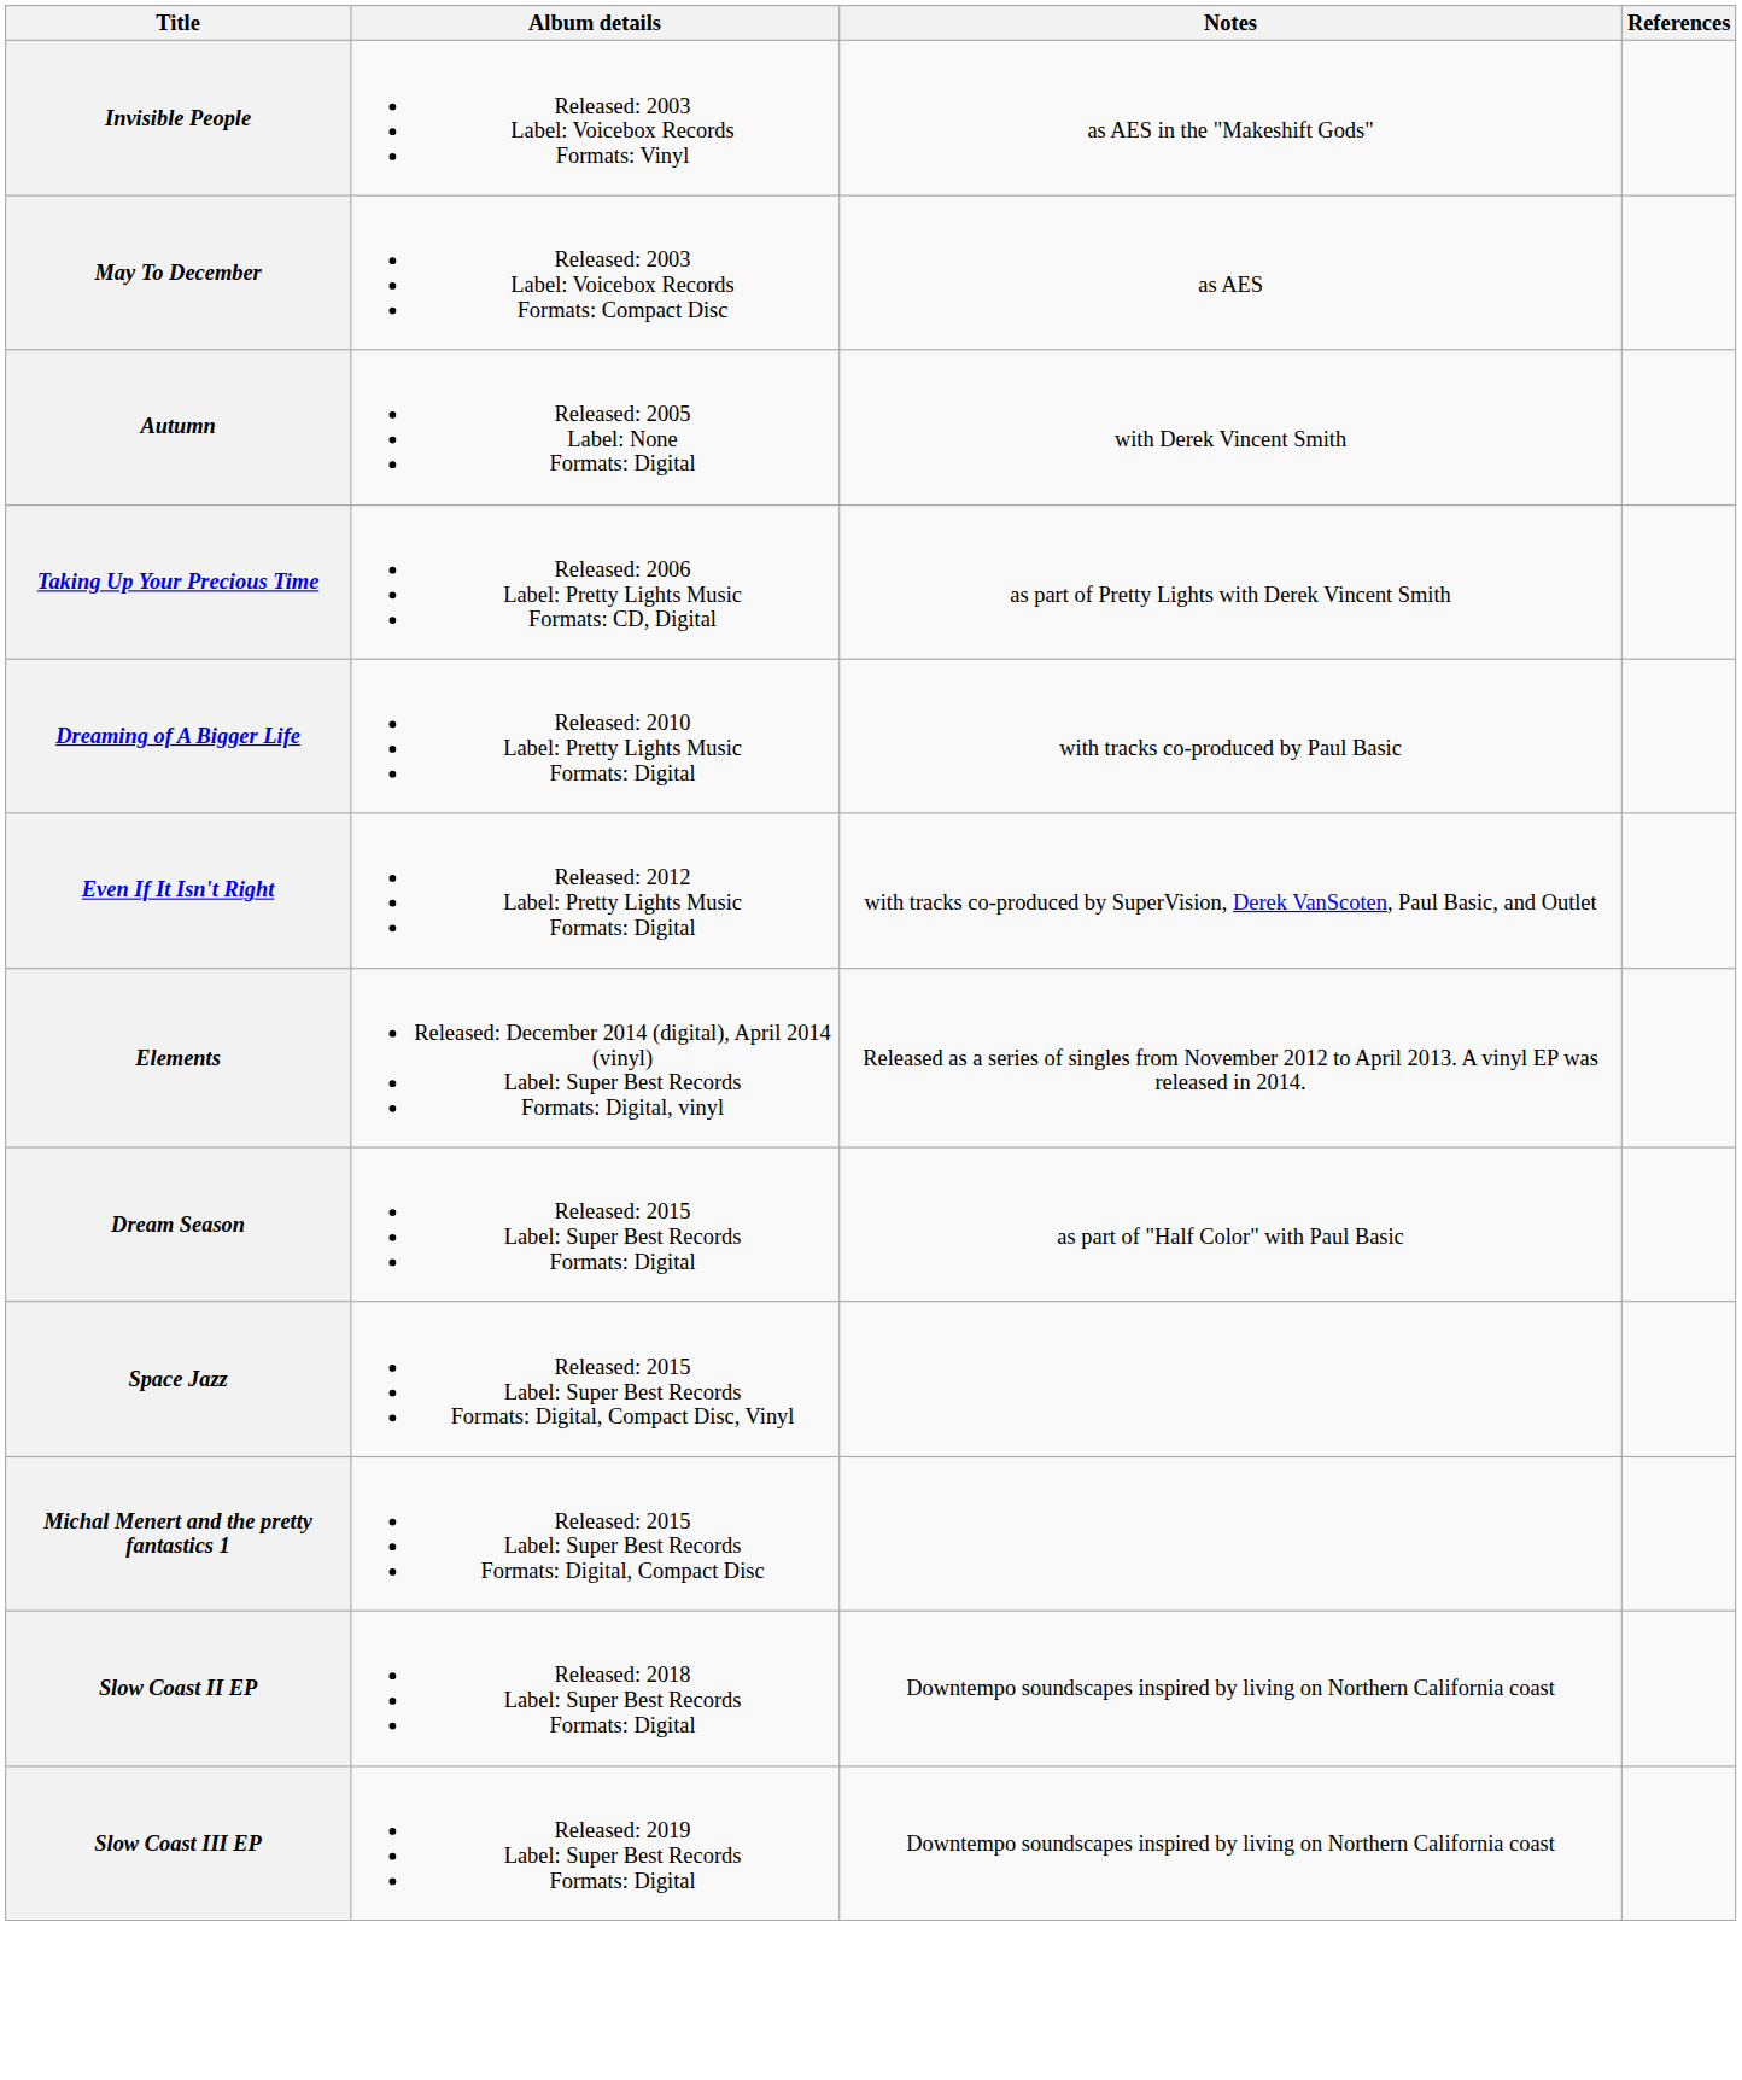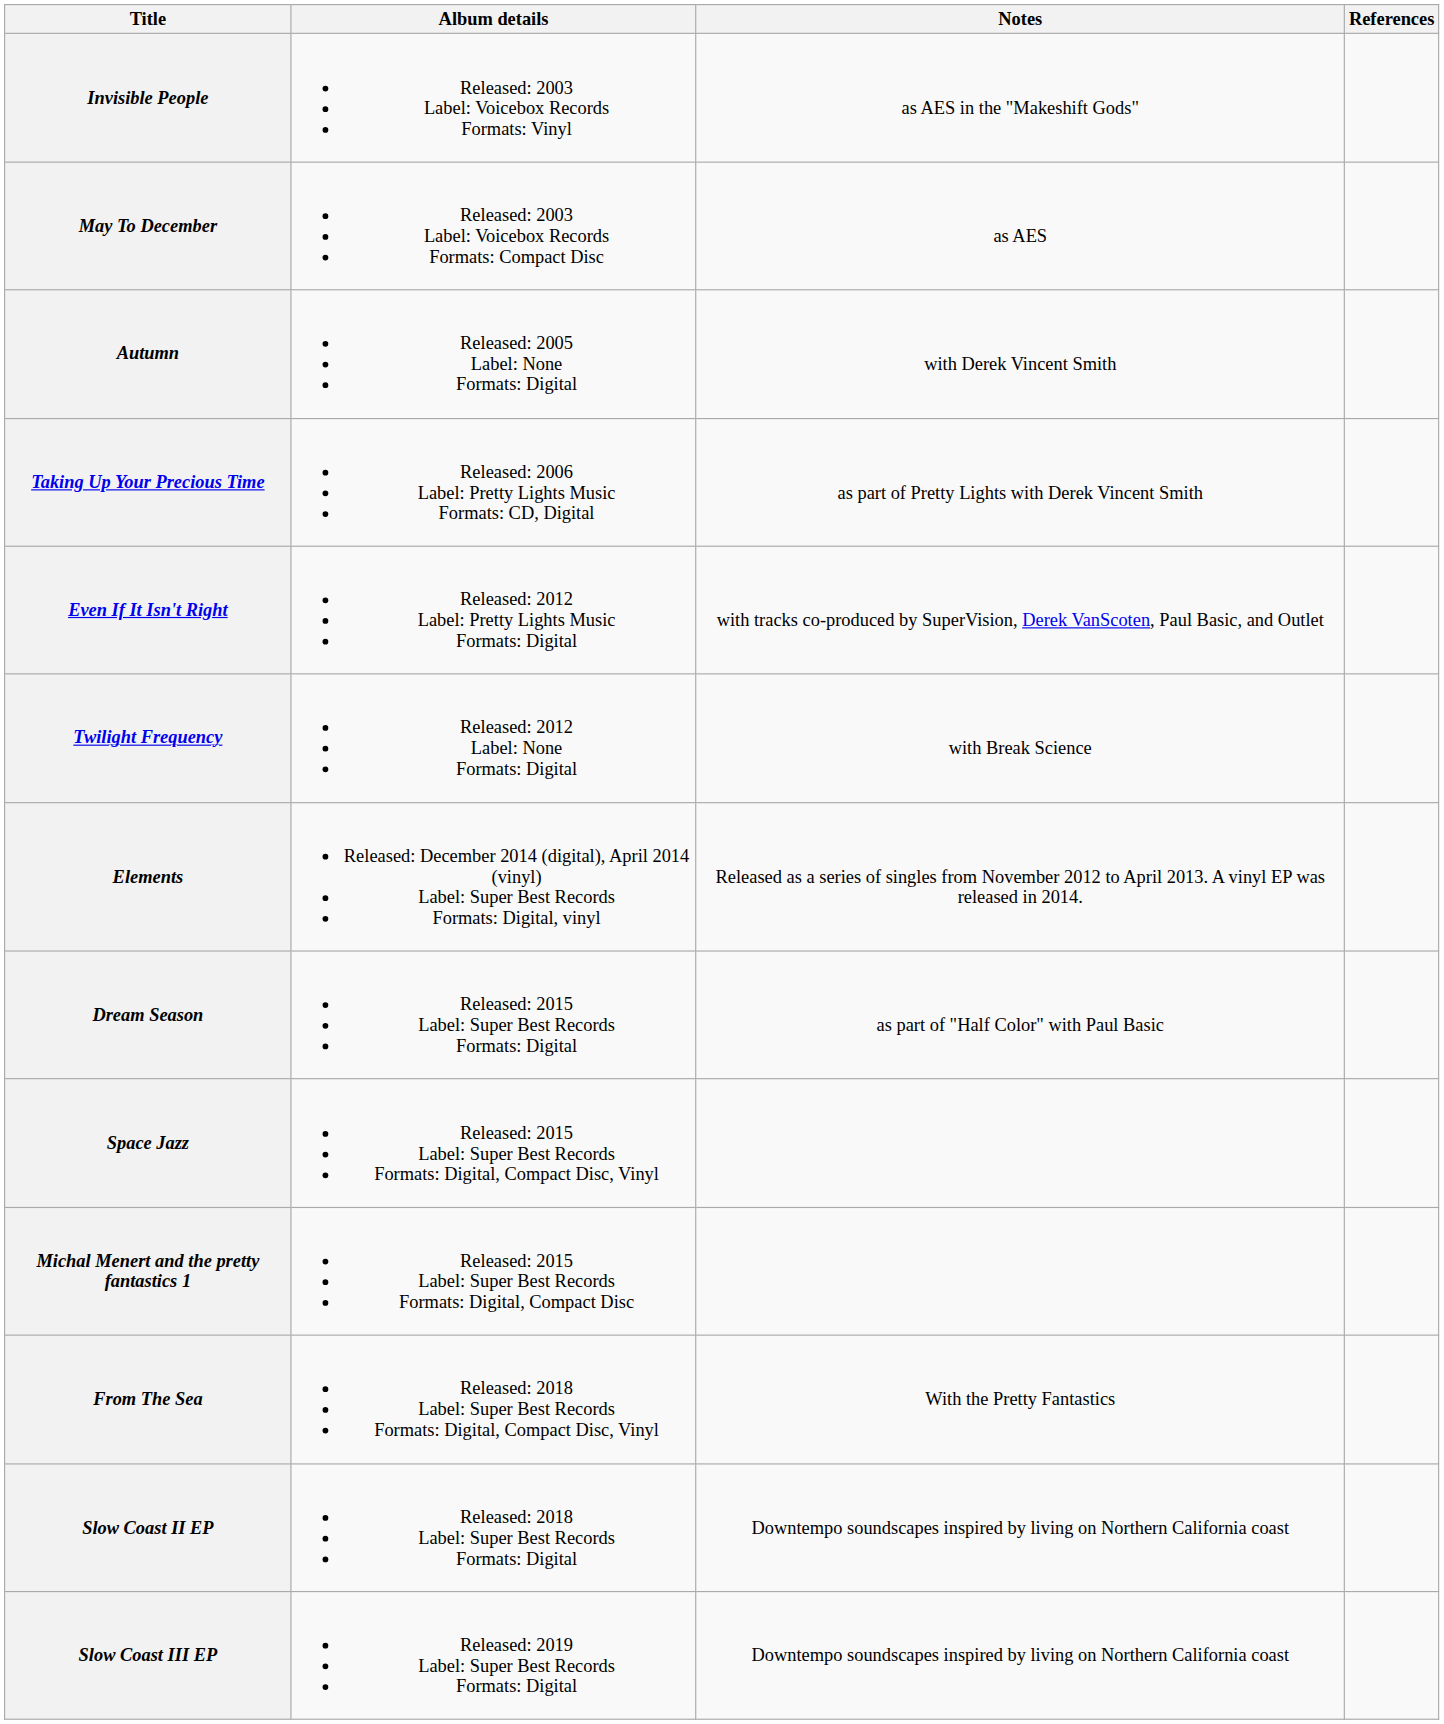- row: Dreaming of A Bigger Life | Released: 2010 Label: Pretty Lights Music Formats: Digital | with tracks co-produced by Paul Basic
+ row: Twilight Frequency | Released: 2012 Label: None Formats: Digital | with Break Science
+ row: From The Sea | Released: 2018 Label: Super Best Records Formats: Digital, Compact Disc, Vinyl | With the Pretty Fantastics
